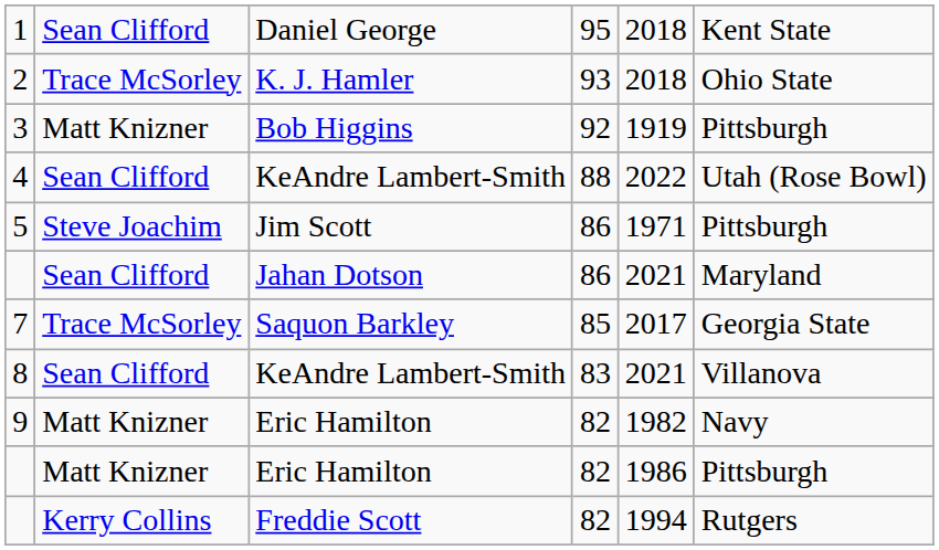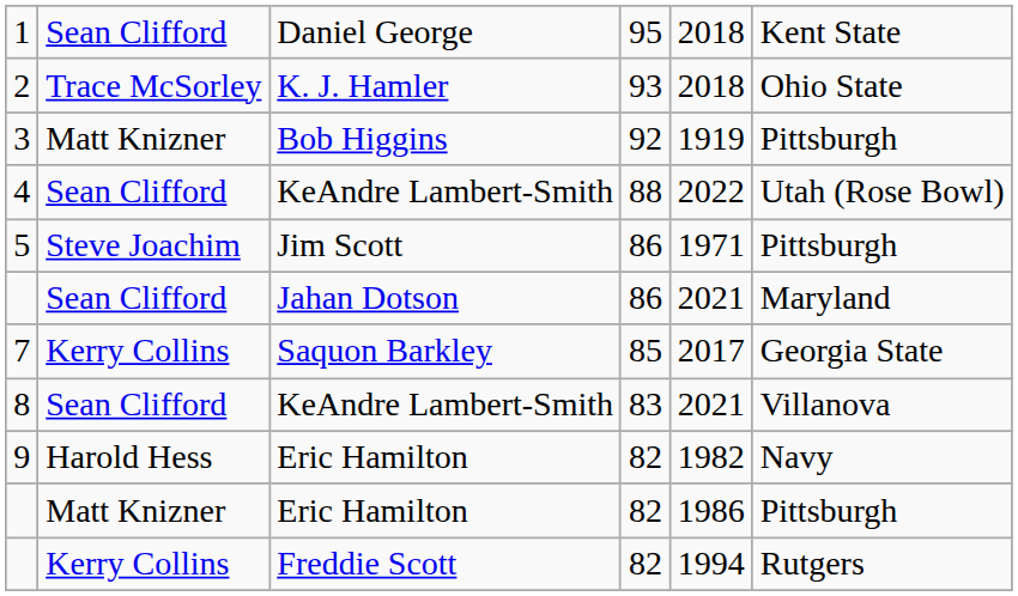7 | column 2: Trace McSorley -> Kerry Collins
9 | column 2: Matt Knizner -> Harold Hess
